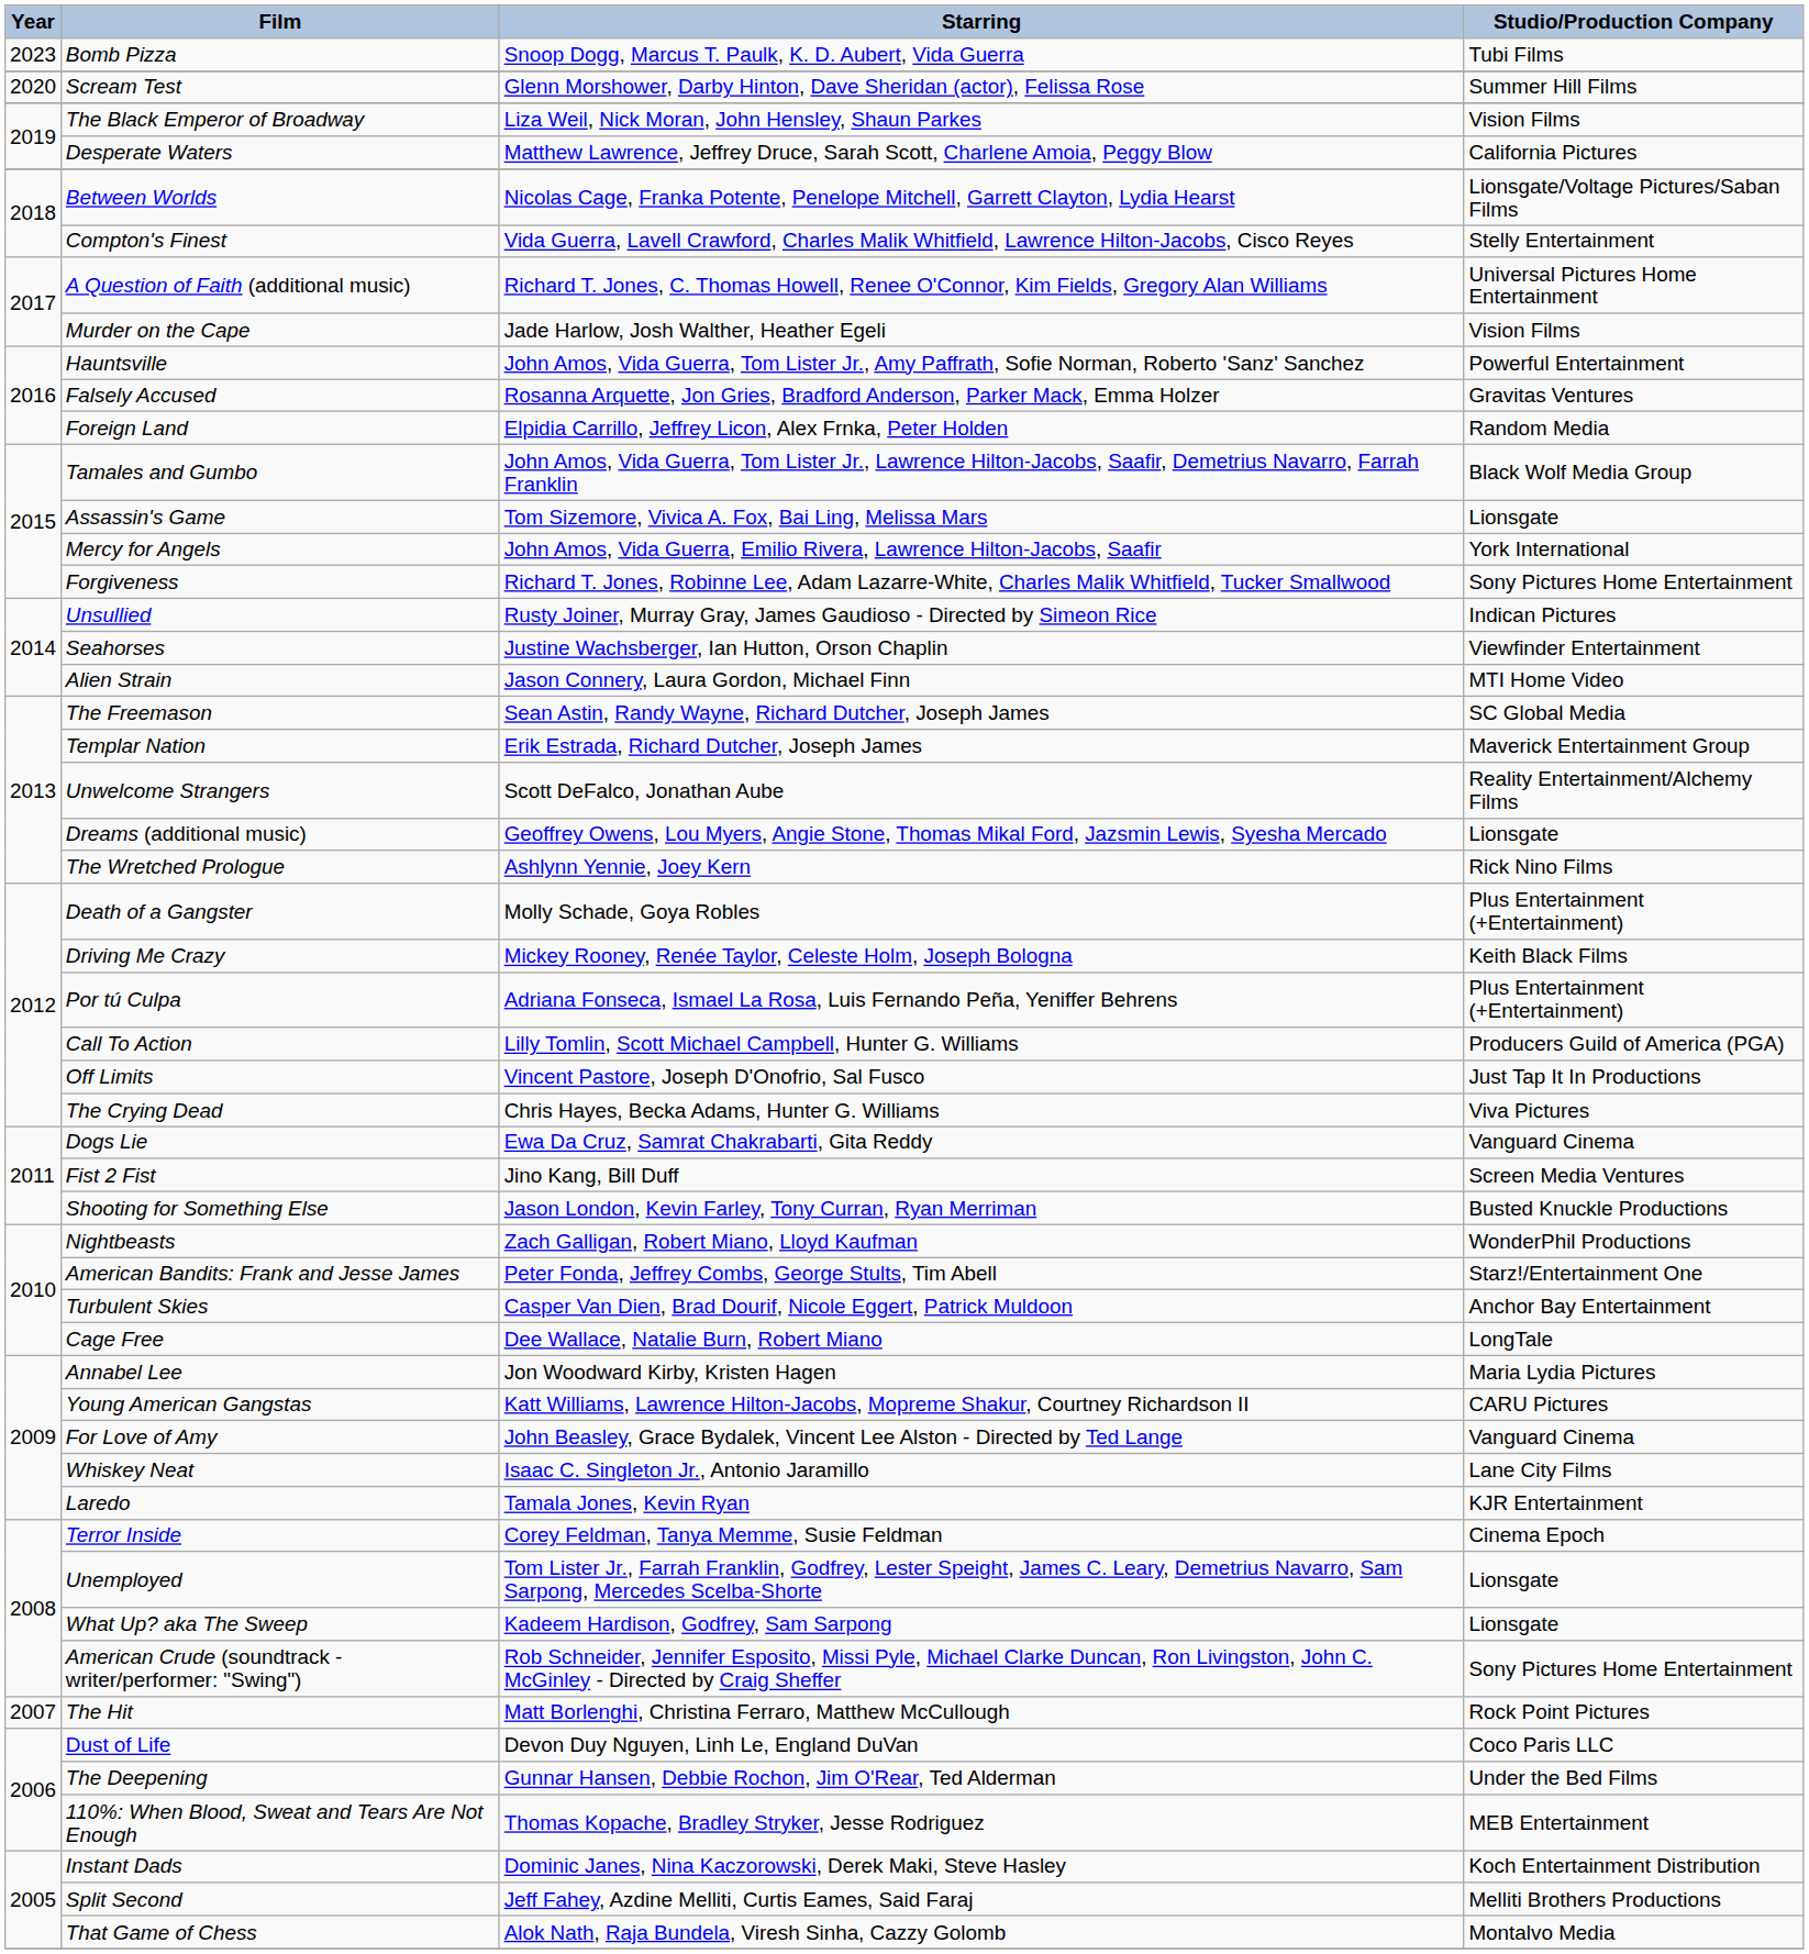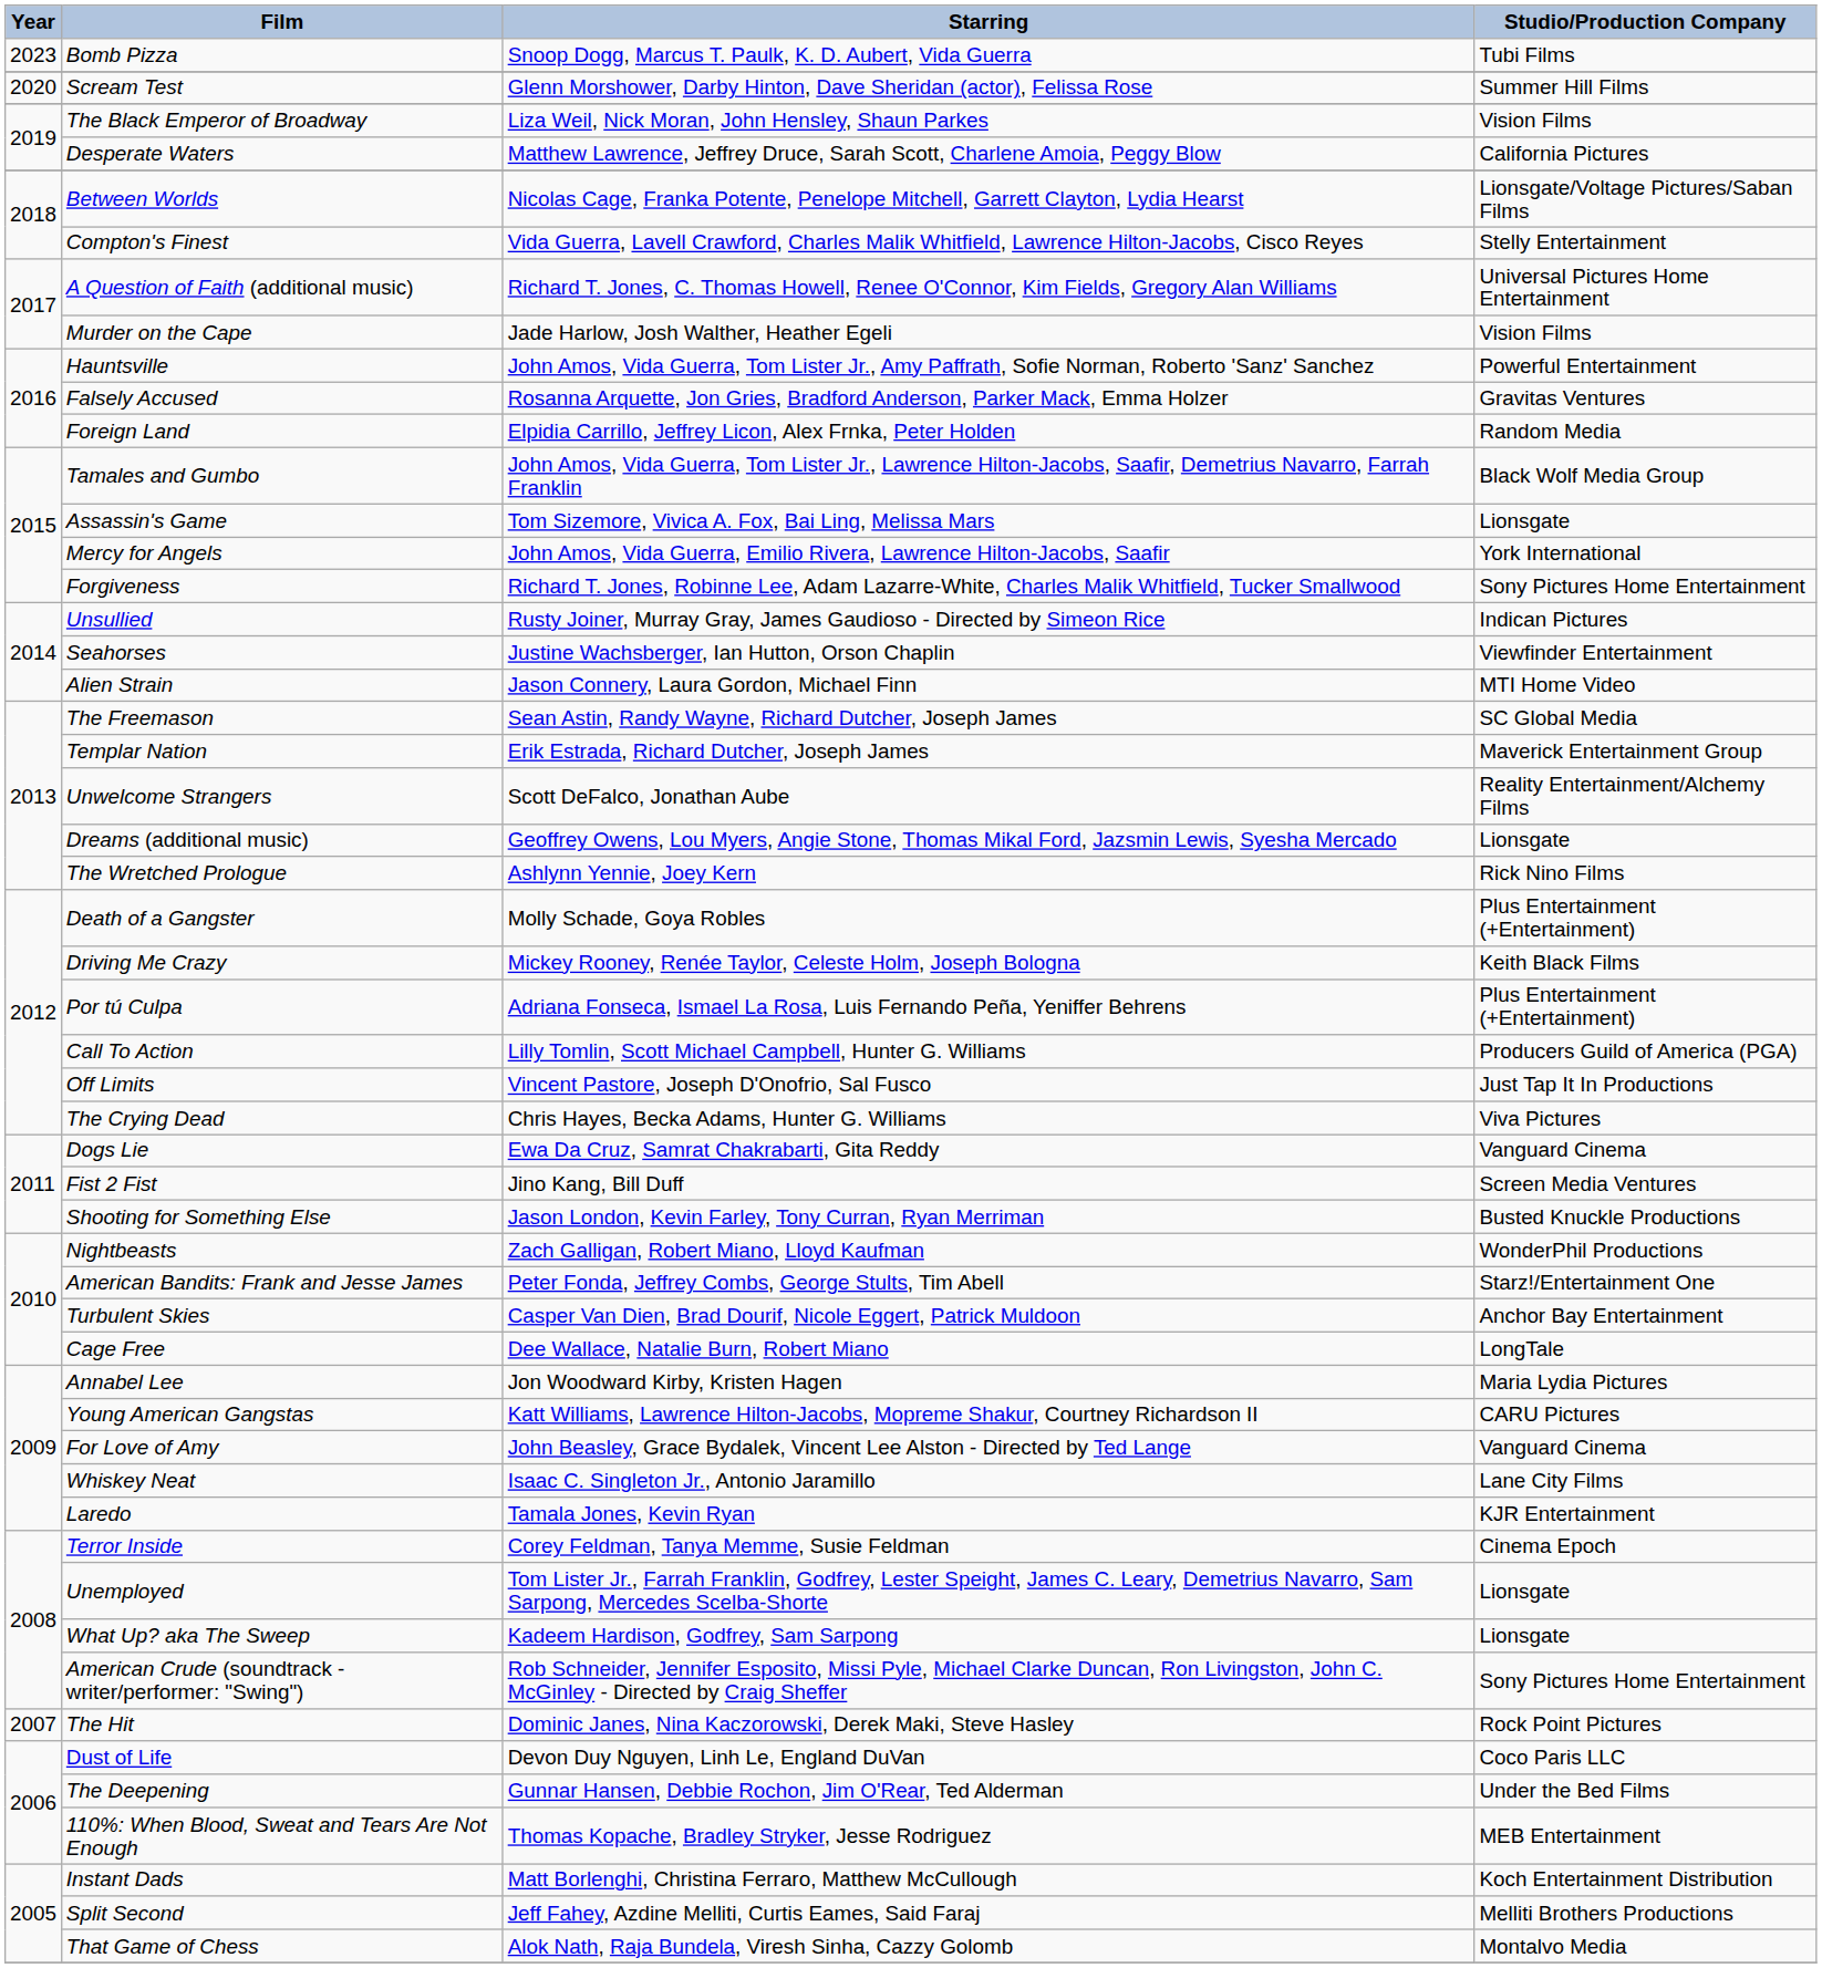The Hit | Starring: Matt Borlenghi, Christina Ferraro, Matthew McCullough -> Dominic Janes, Nina Kaczorowski, Derek Maki, Steve Hasley
Instant Dads | Starring: Dominic Janes, Nina Kaczorowski, Derek Maki, Steve Hasley -> Matt Borlenghi, Christina Ferraro, Matthew McCullough
